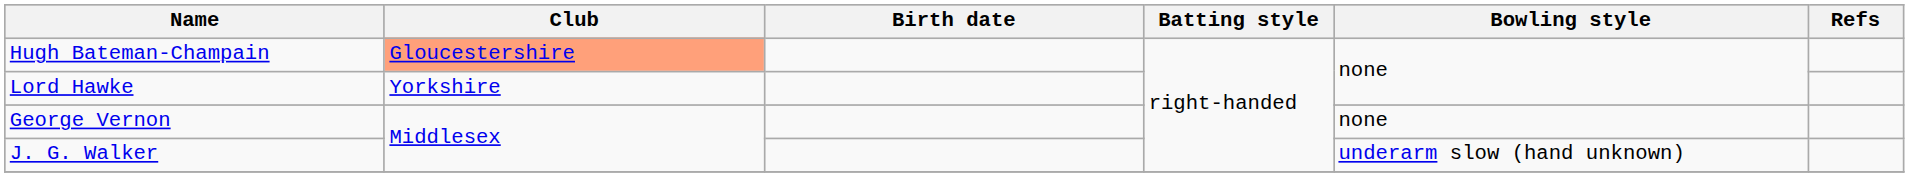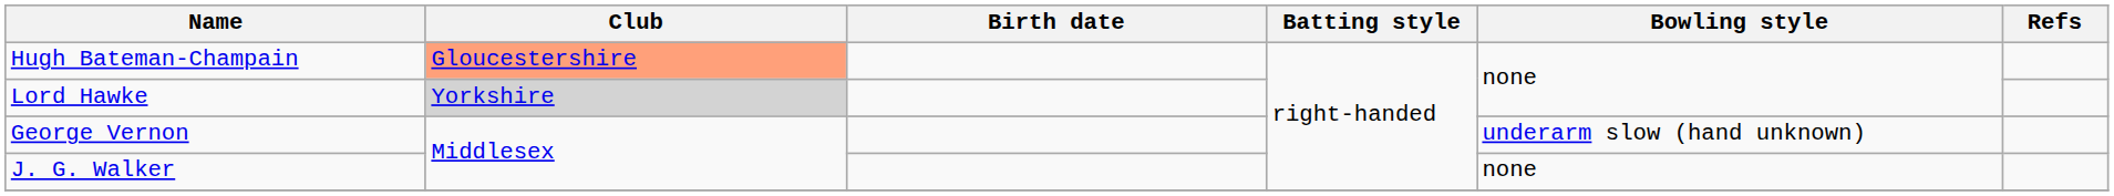Lord Hawke | Club: no background -> lightgrey background
George Vernon | Bowling style: none -> underarm slow (hand unknown)
J. G. Walker | Bowling style: underarm slow (hand unknown) -> none
